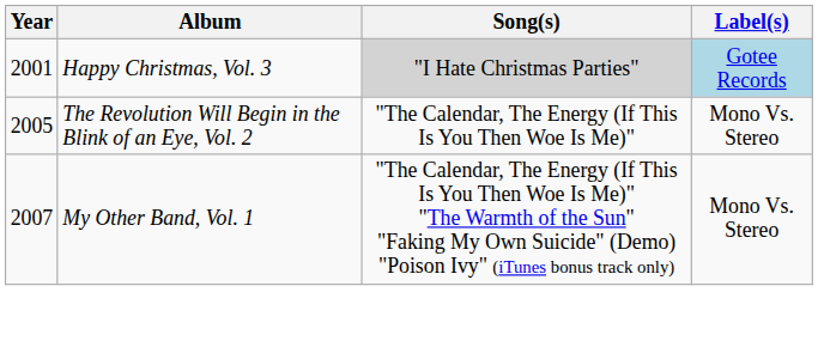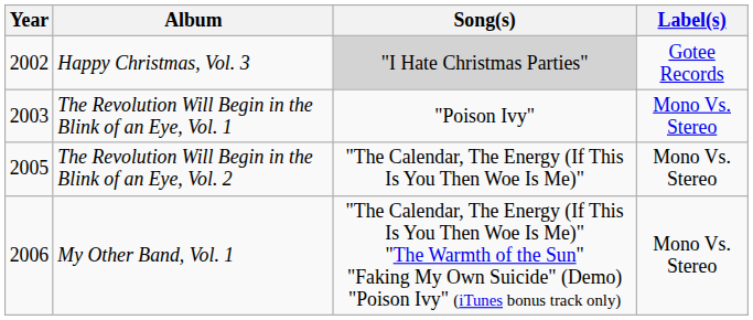Happy Christmas, Vol. 3 | Year: 2001 -> 2002
Happy Christmas, Vol. 3 | Label(s): lightblue background -> no background
+ row: 2003 | The Revolution Will Begin in the Blink of an Eye, Vol. 1 | "Poison Ivy" | Mono Vs. Stereo
My Other Band, Vol. 1 | Year: 2007 -> 2006
